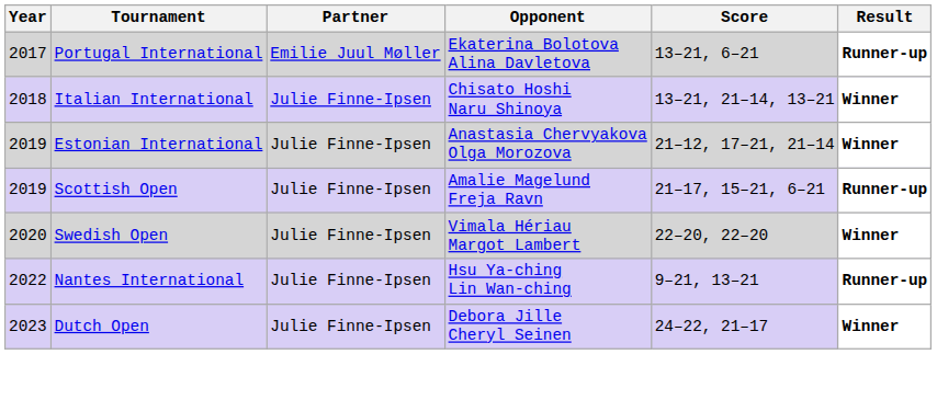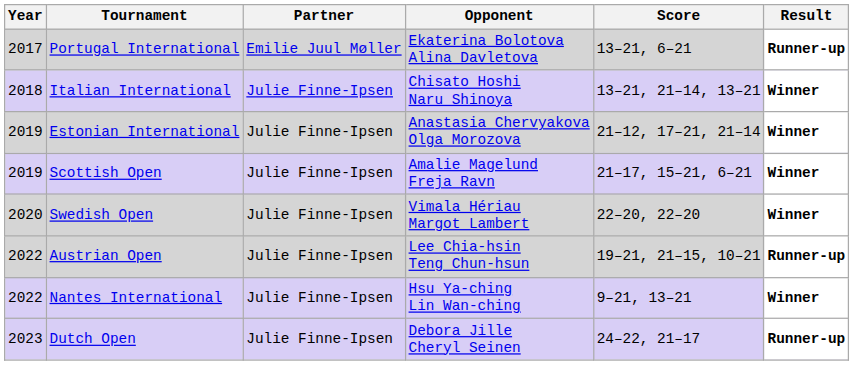Scottish Open | Result: Runner-up -> Winner
+ row: 2022 | Austrian Open | Julie Finne-Ipsen | Lee Chia-hsin Teng Chun-hsun | 19–21, 21–15, 10–21 | Runner-up
Nantes International | Result: Runner-up -> Winner
Dutch Open | Result: Winner -> Runner-up
